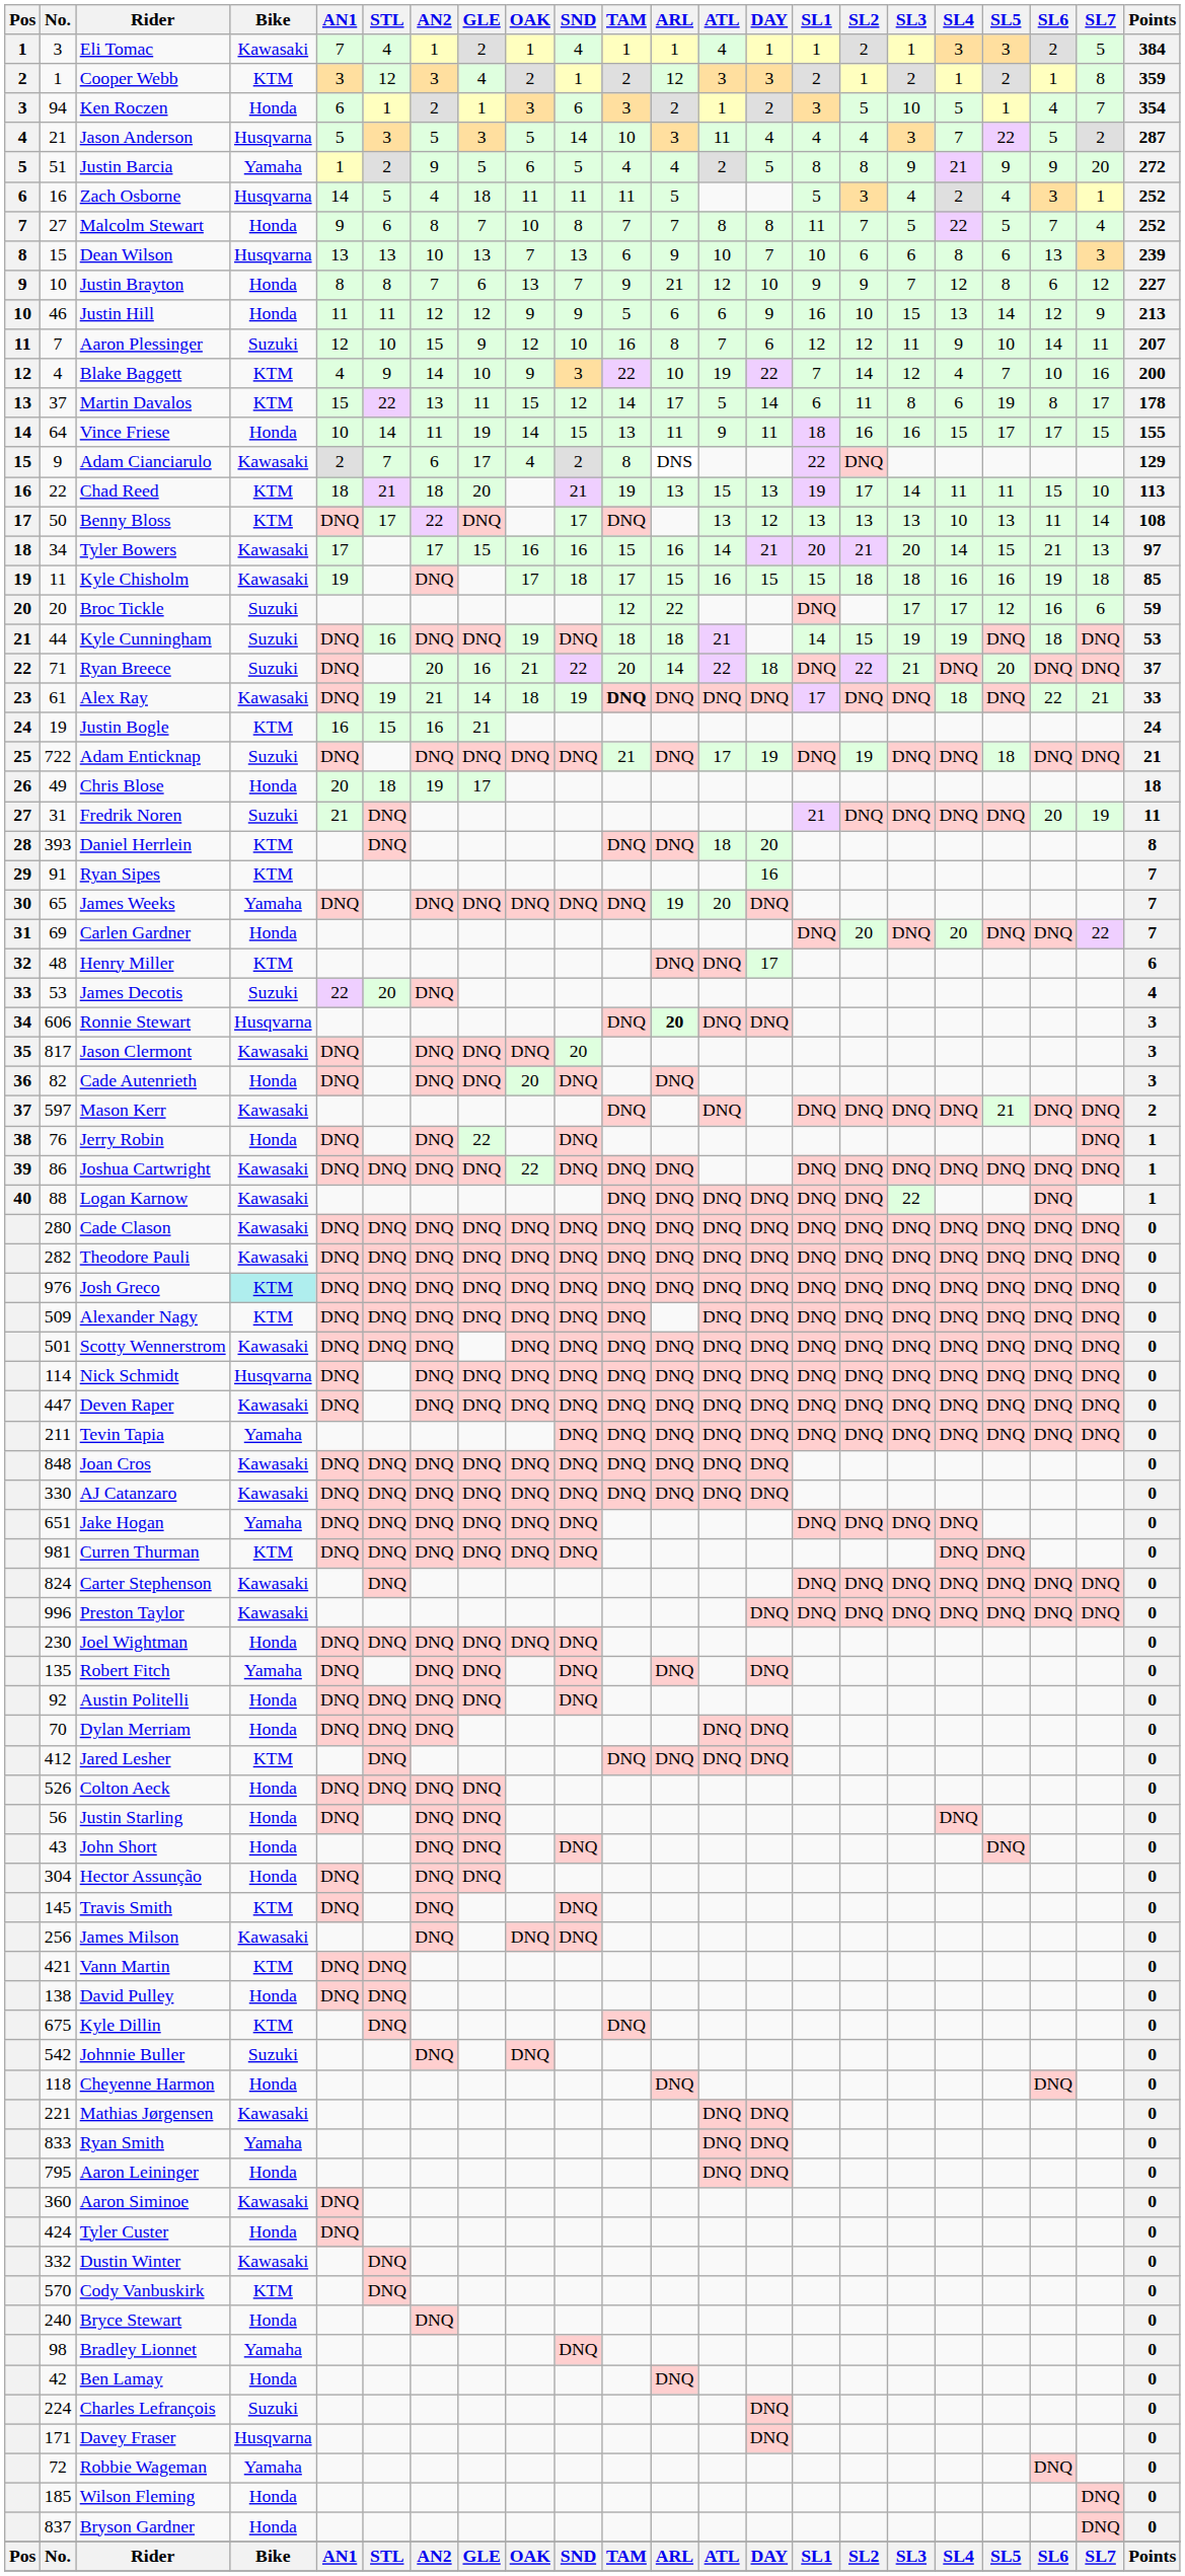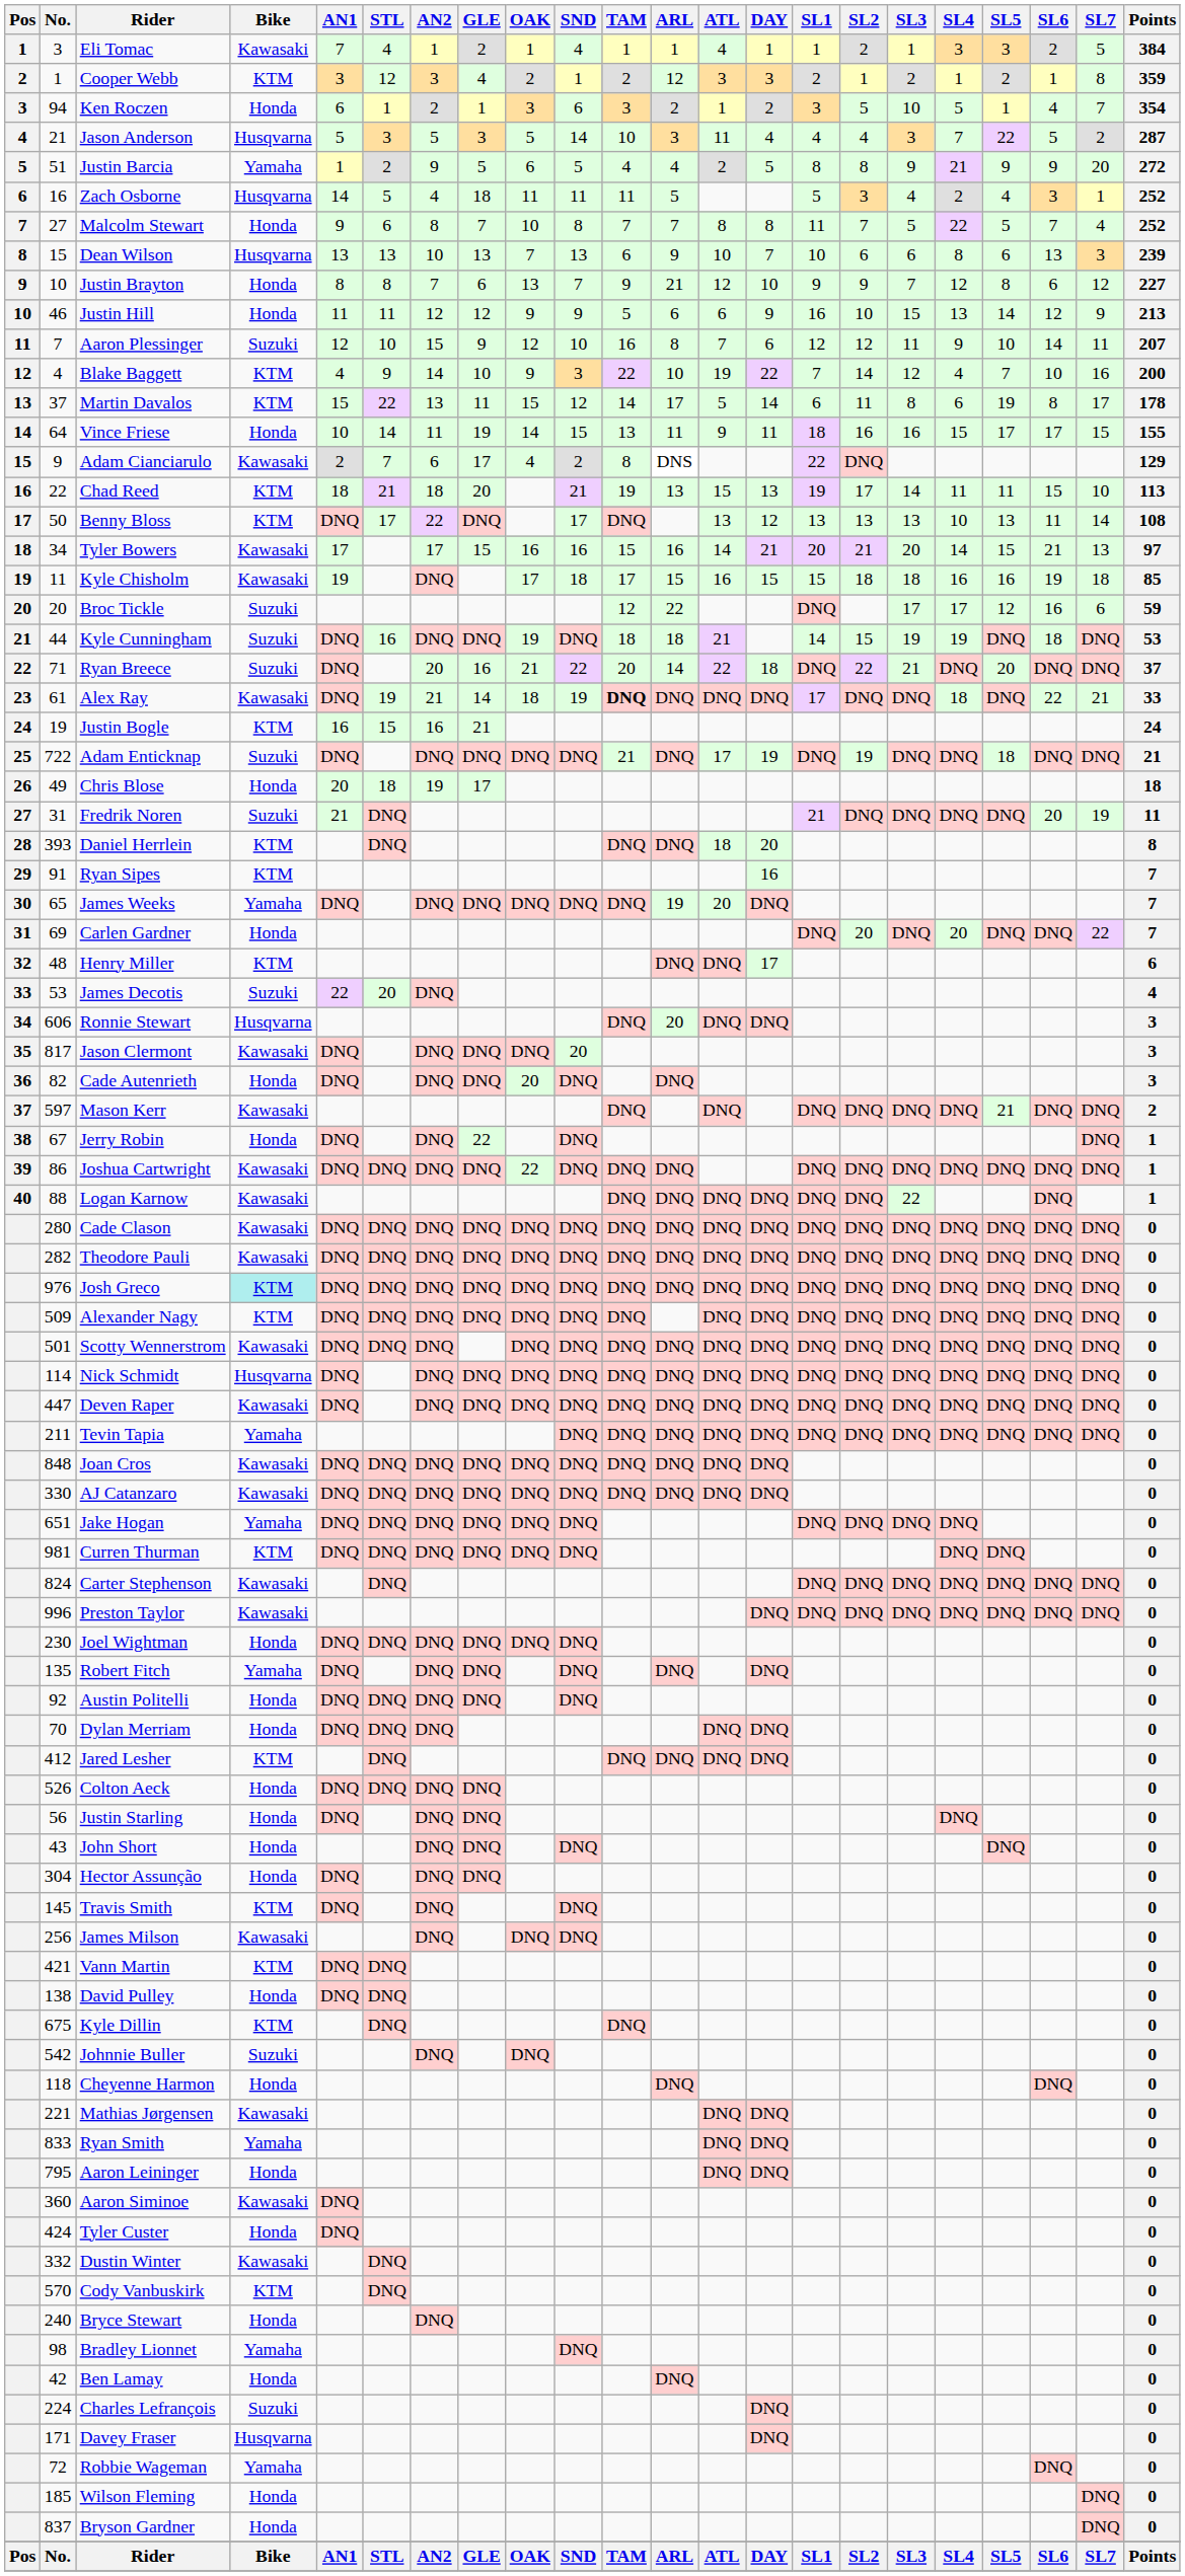Ronnie Stewart | ARL: bold -> normal
Jerry Robin | No.: 76 -> 67
